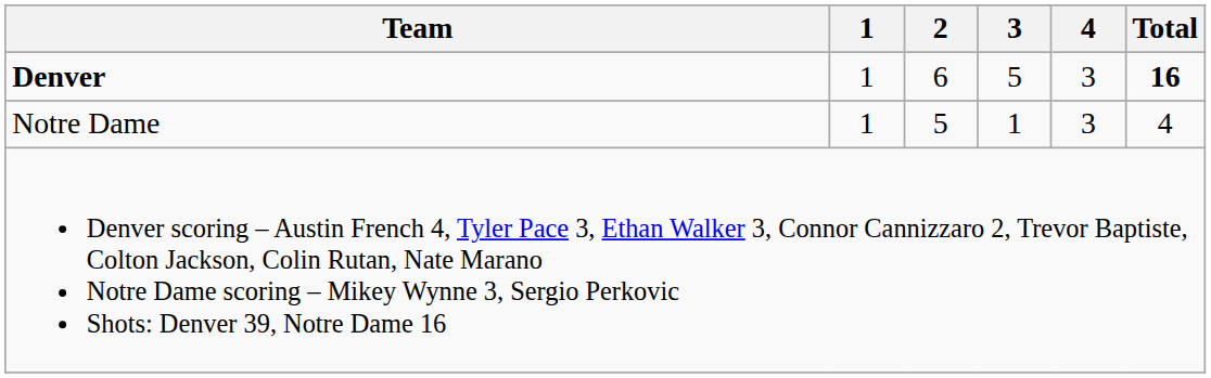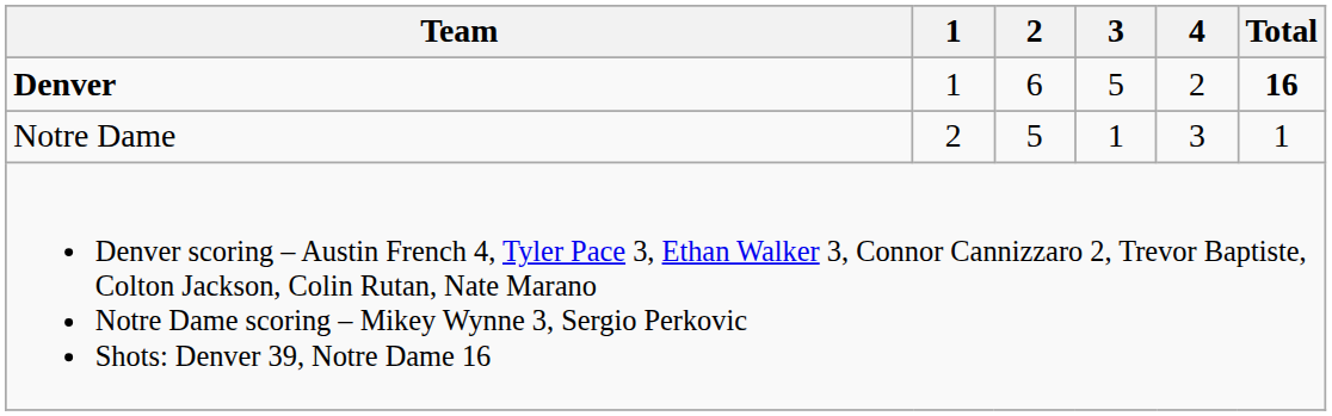Denver | 4: 3 -> 2
Notre Dame | 1: 1 -> 2
Notre Dame | Total: 4 -> 1
